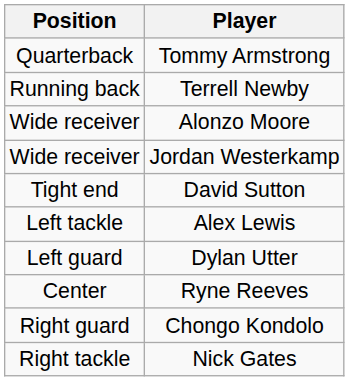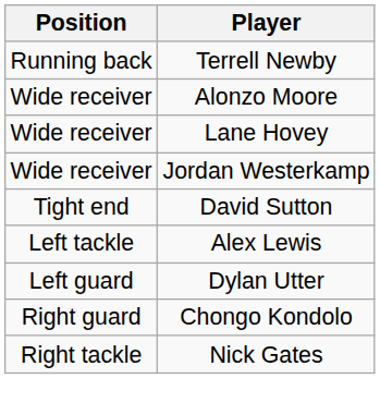- row: Quarterback | Tommy Armstrong
+ row: Wide receiver | Lane Hovey
- row: Center | Ryne Reeves
